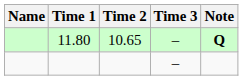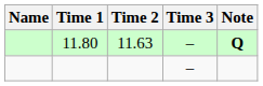11.80 | Time 2: 10.65 -> 11.63
